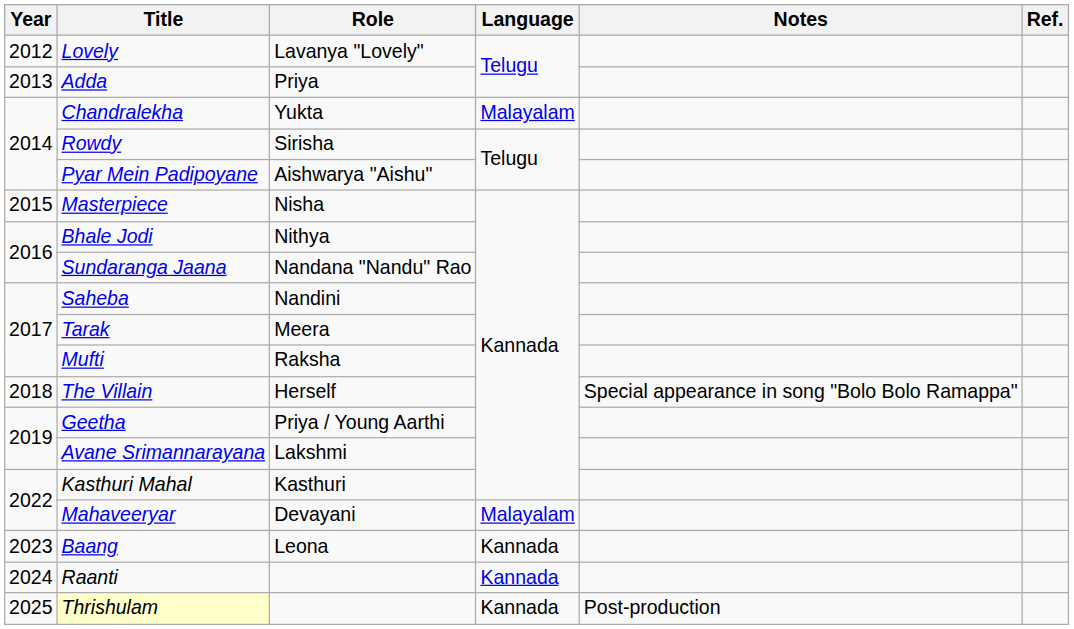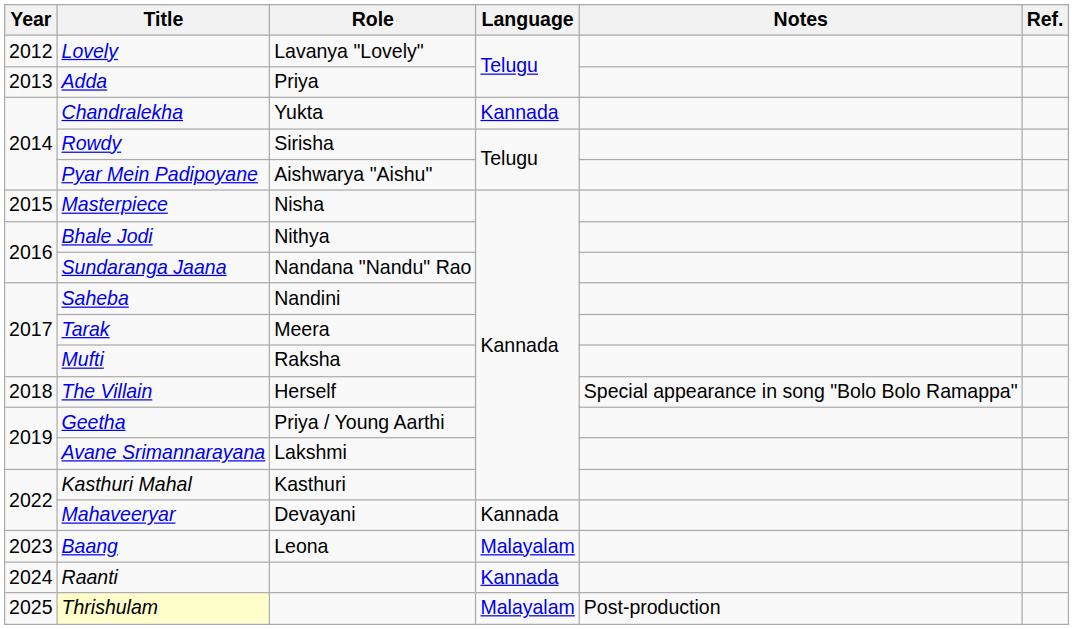Chandralekha | Language: Malayalam -> Kannada
Mahaveeryar | Language: Malayalam -> Kannada
Baang | Language: Kannada -> Malayalam
Thrishulam | Language: Kannada -> Malayalam
